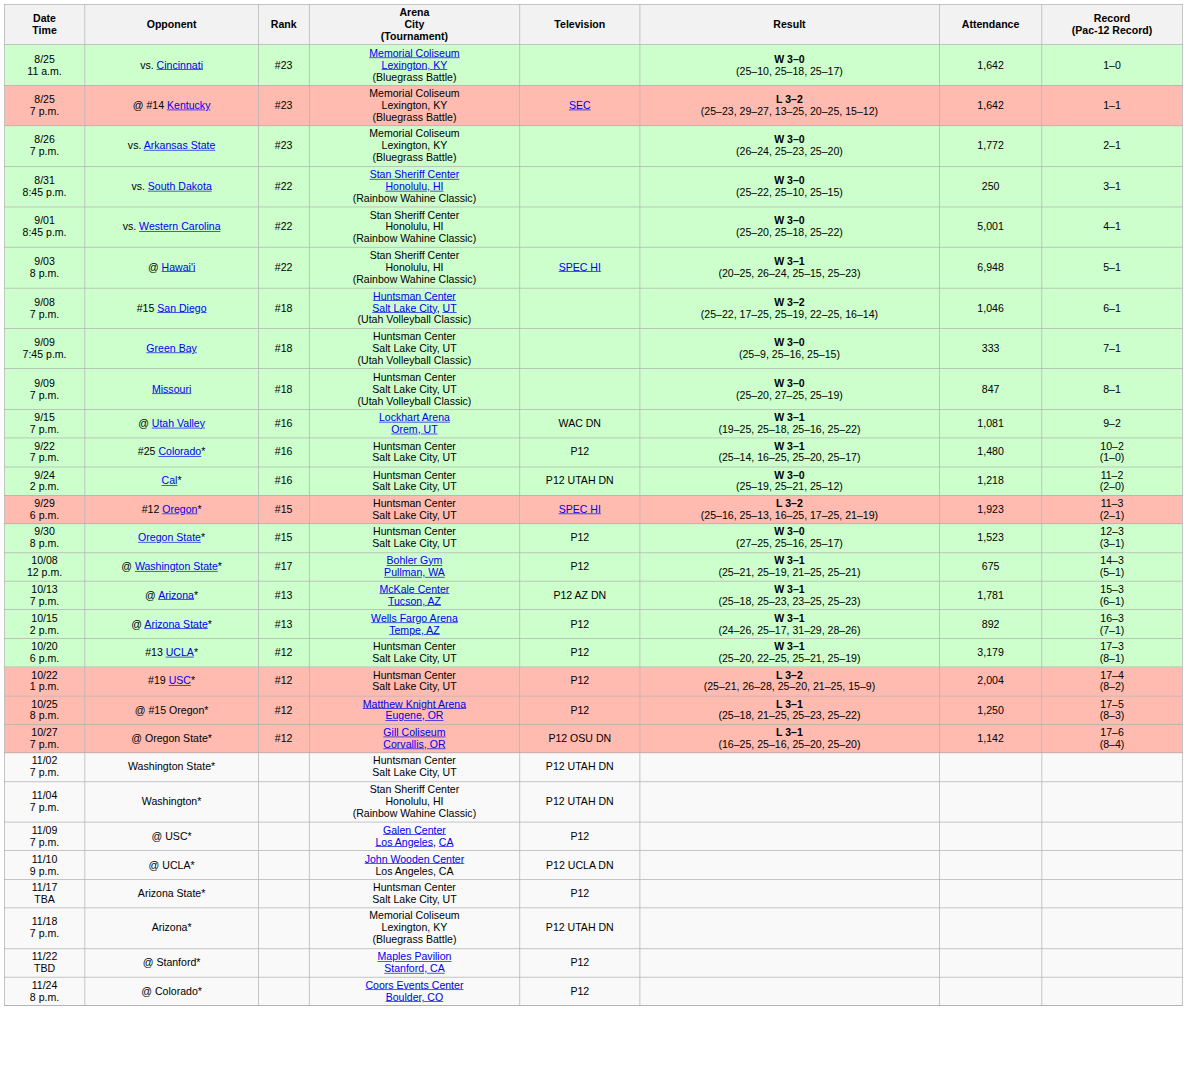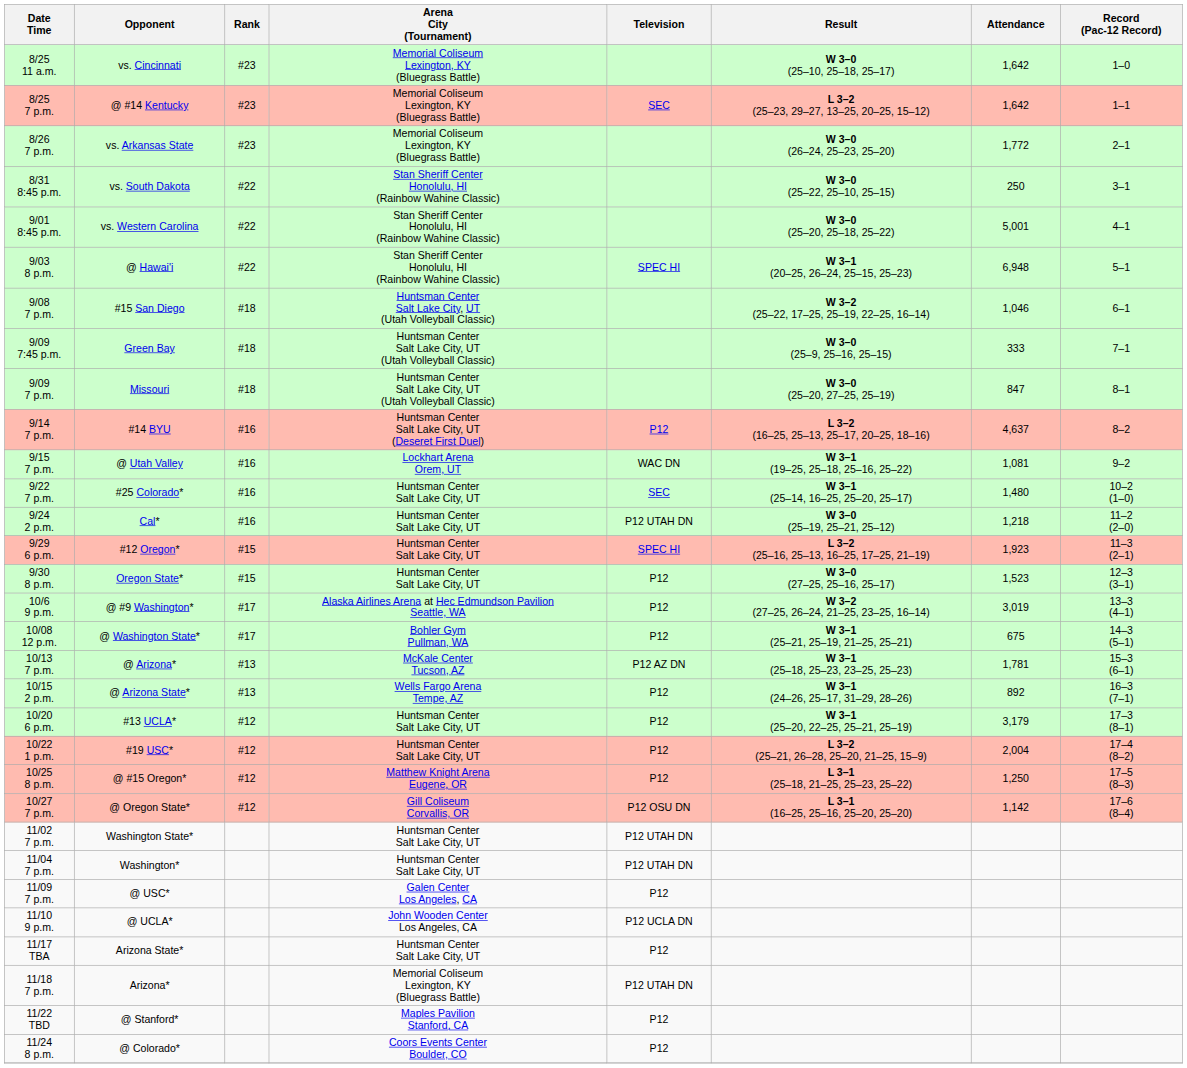+ row: 9/14 7 p.m. | #14 BYU | #16 | Huntsman Center Salt Lake City, UT (Deseret First Duel) | P12 | L 3–2 (16–25, 25–13, 25–17, 20–25, 18–16) | 4,637 | 8–2
9/22 7 p.m. | Television: P12 -> SEC
+ row: 10/6 9 p.m. | @ #9 Washington* | #17 | Alaska Airlines Arena at Hec Edmundson Pavilion Seattle, WA | P12 | W 3–2 (27–25, 26–24, 21–25, 23–25, 16–14) | 3,019 | 13–3 (4–1)
11/04 7 p.m. | Arena City (Tournament): Stan Sheriff Center Honolulu, HI (Rainbow Wahine Classic) -> Huntsman Center Salt Lake City, UT
